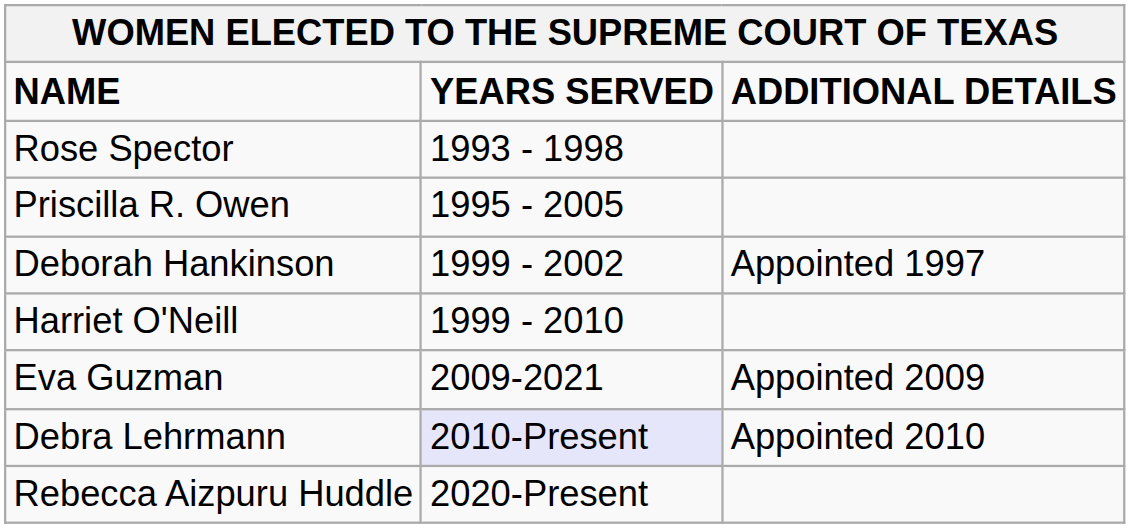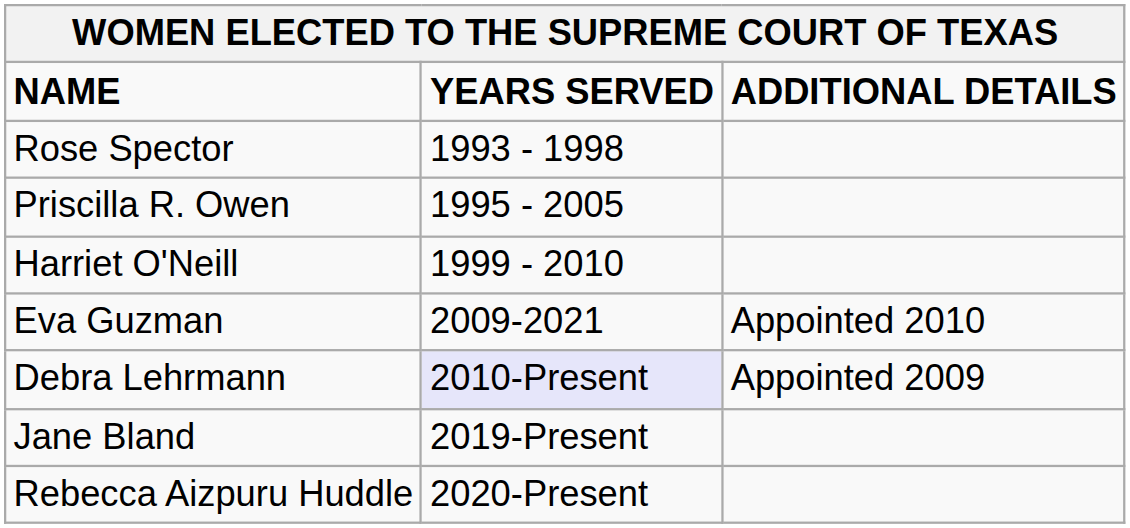- row: Deborah Hankinson | 1999 - 2002 | Appointed 1997
Eva Guzman | ADDITIONAL DETAILS: Appointed 2009 -> Appointed 2010
Debra Lehrmann | ADDITIONAL DETAILS: Appointed 2010 -> Appointed 2009
+ row: Jane Bland | 2019-Present
